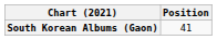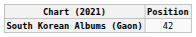South Korean Albums (Gaon) | Position: 41 -> 42
